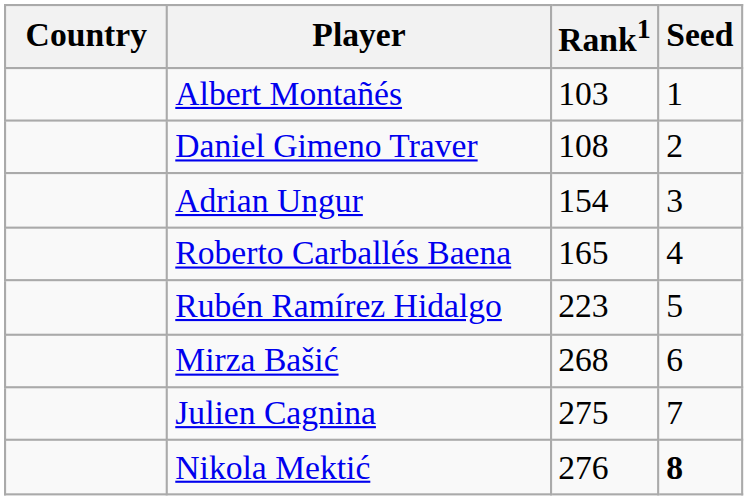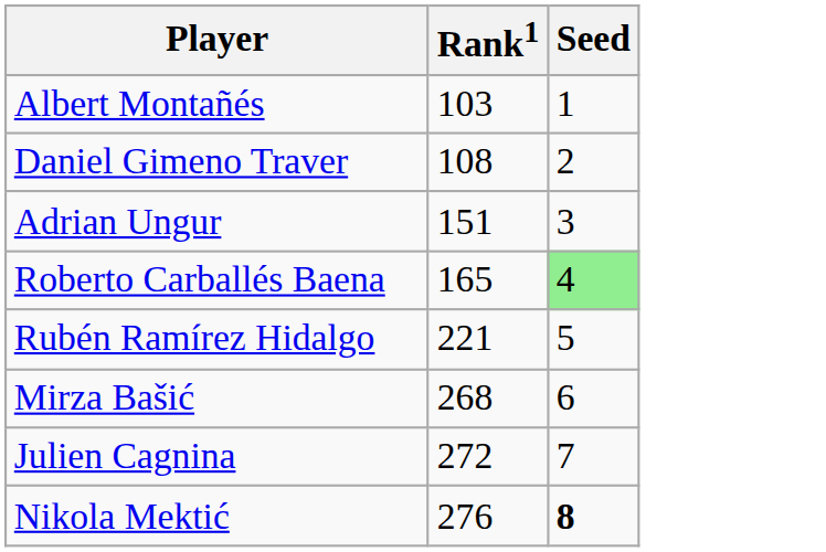- column: Country
Adrian Ungur | Rank1: 154 -> 151
Roberto Carballés Baena | Seed: no background -> lightgreen background
Rubén Ramírez Hidalgo | Rank1: 223 -> 221
Julien Cagnina | Rank1: 275 -> 272
